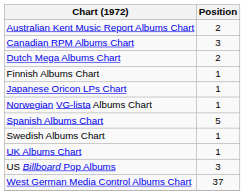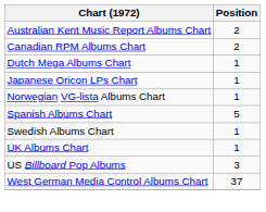Canadian RPM Albums Chart | Position: 3 -> 2
Dutch Mega Albums Chart | Position: 2 -> 1
- row: Finnish Albums Chart | 1
